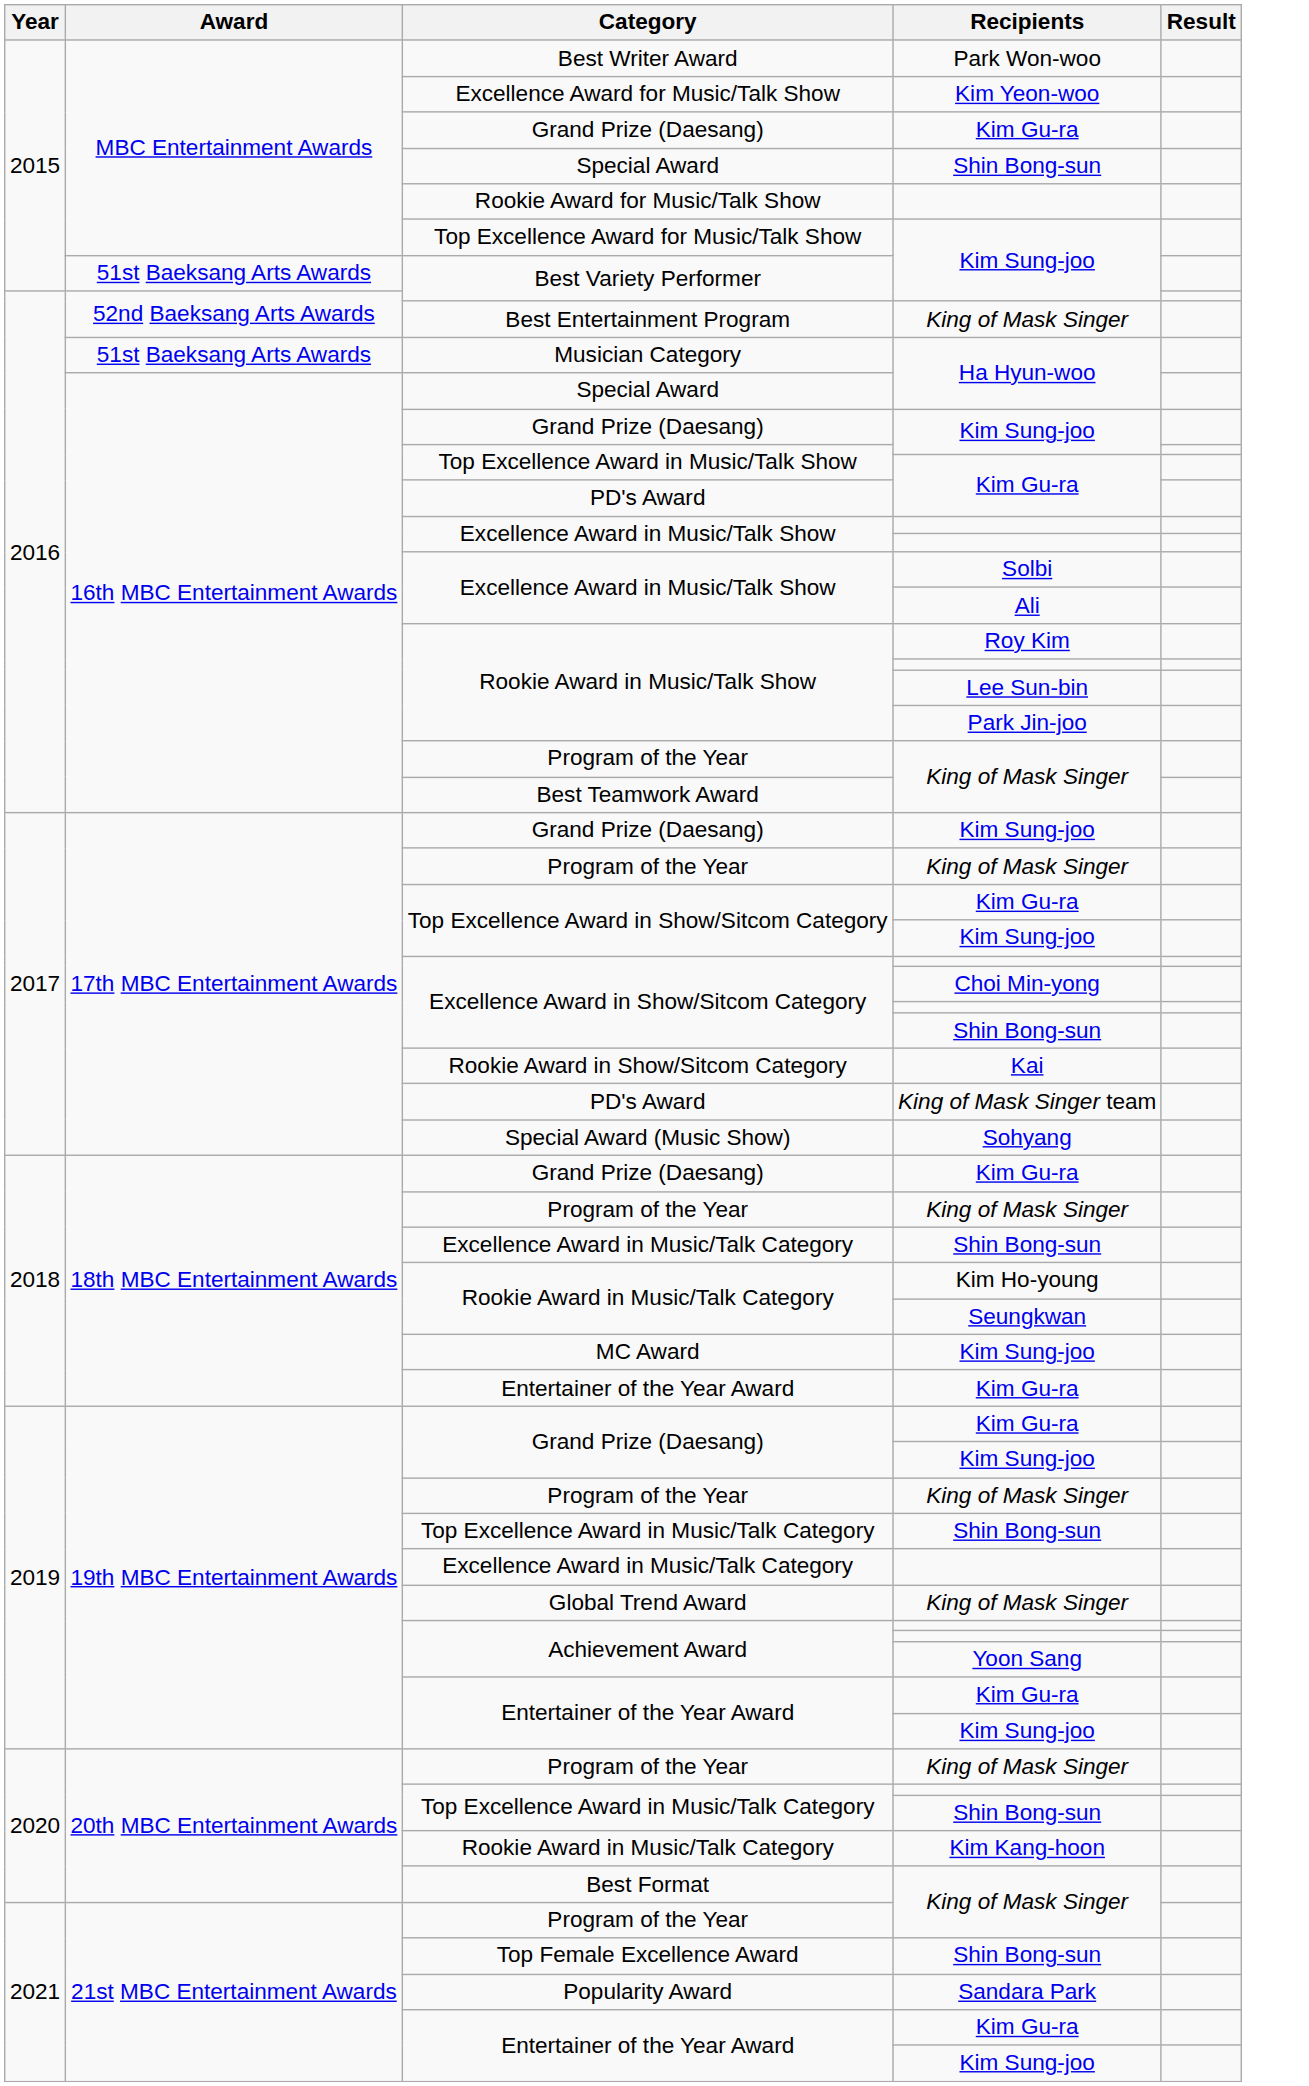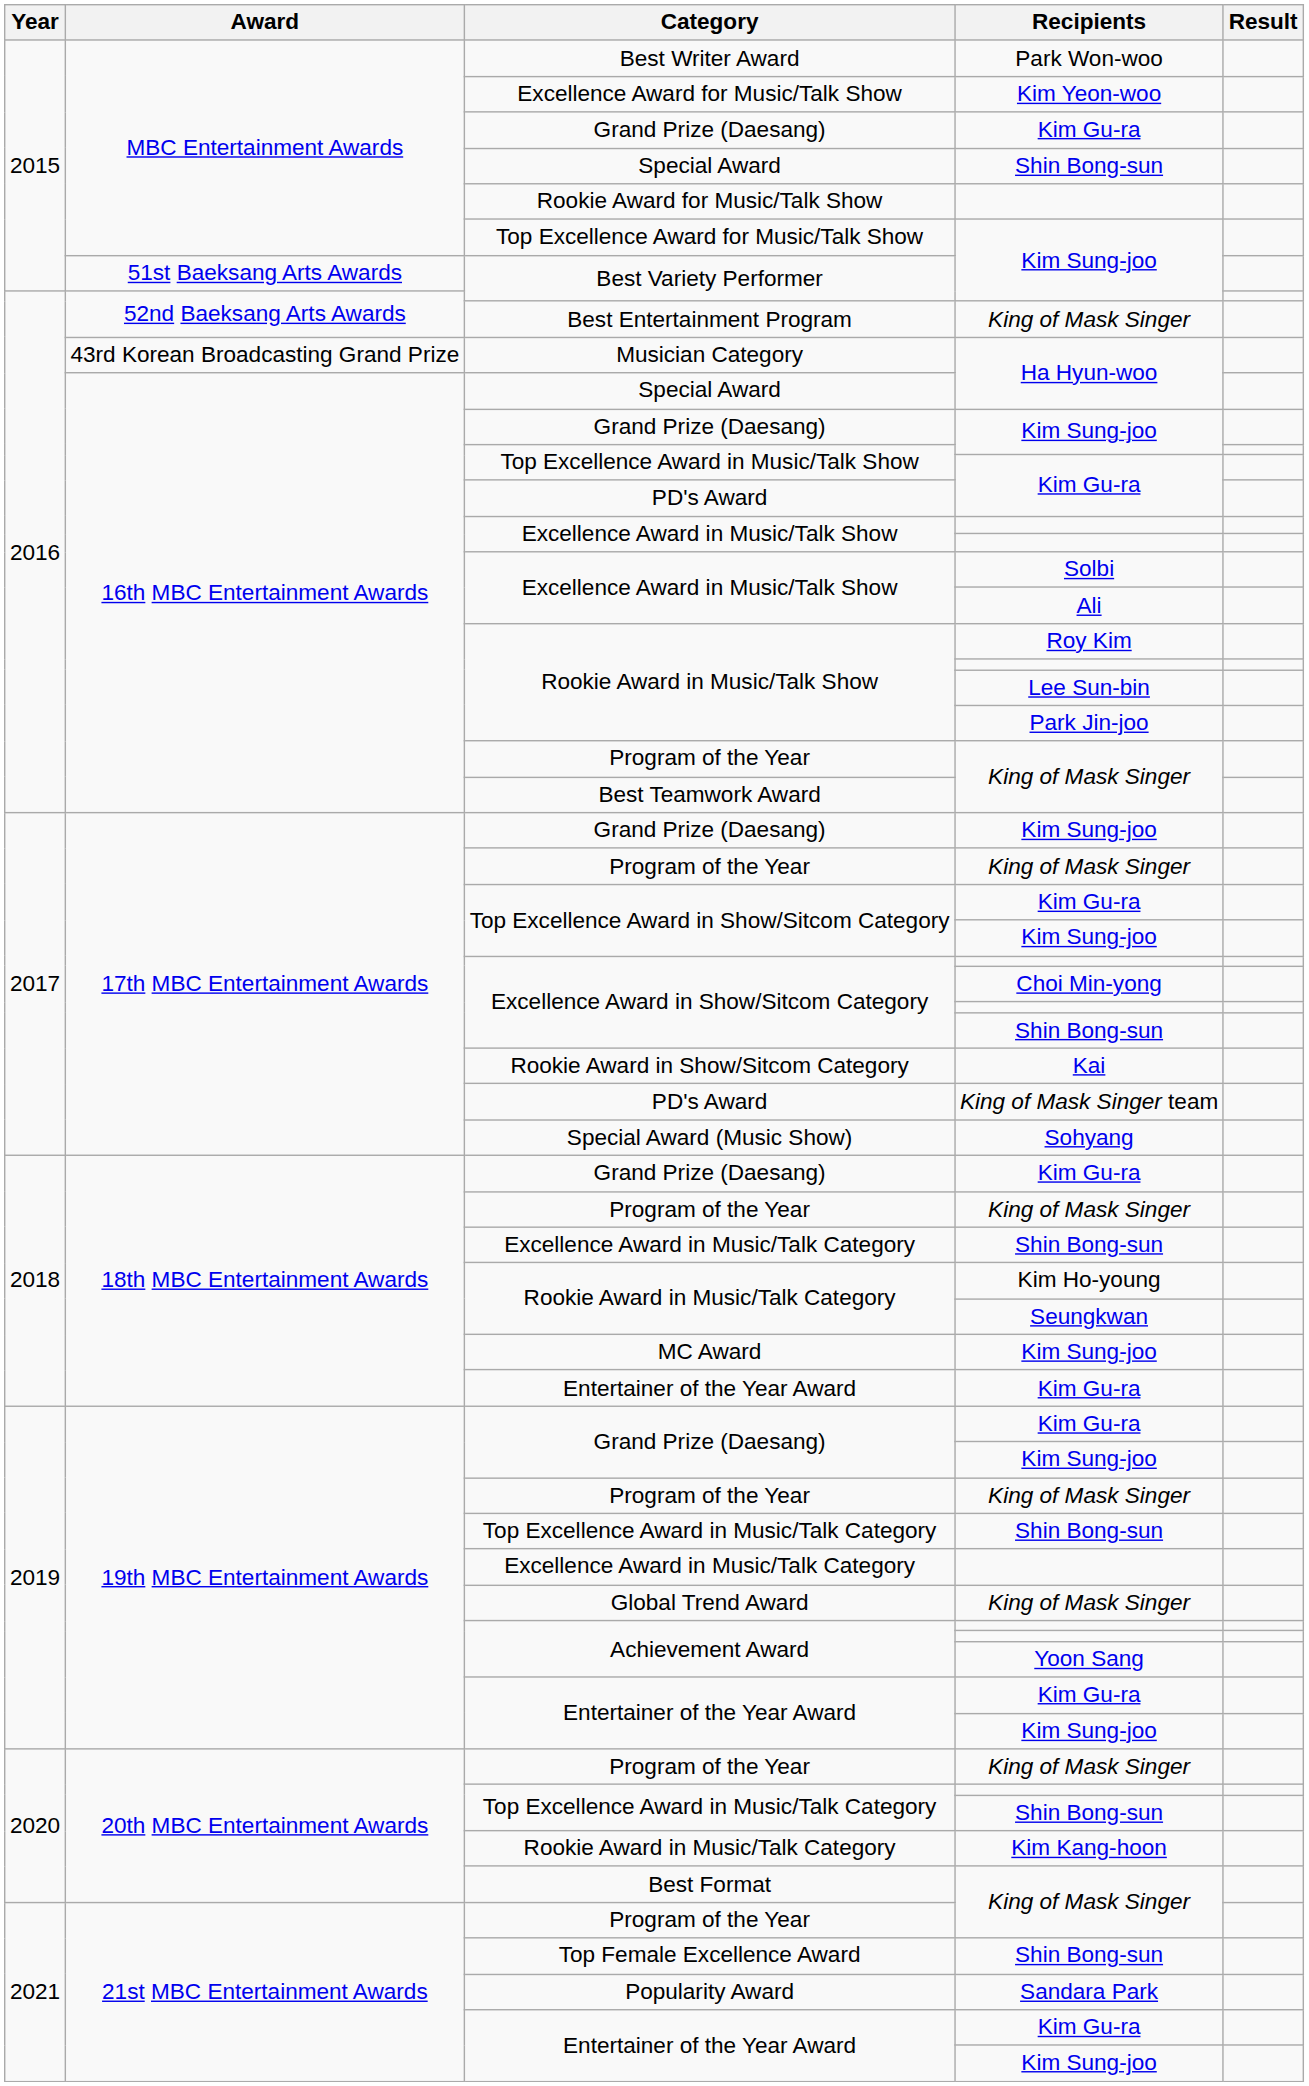Musician Category | Award: 51st Baeksang Arts Awards -> 43rd Korean Broadcasting Grand Prize
